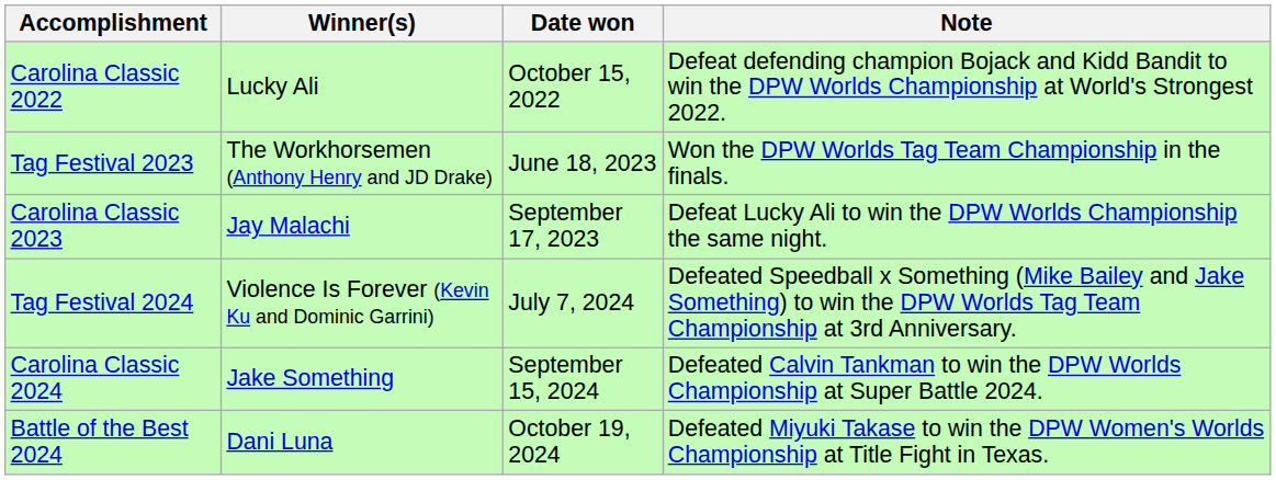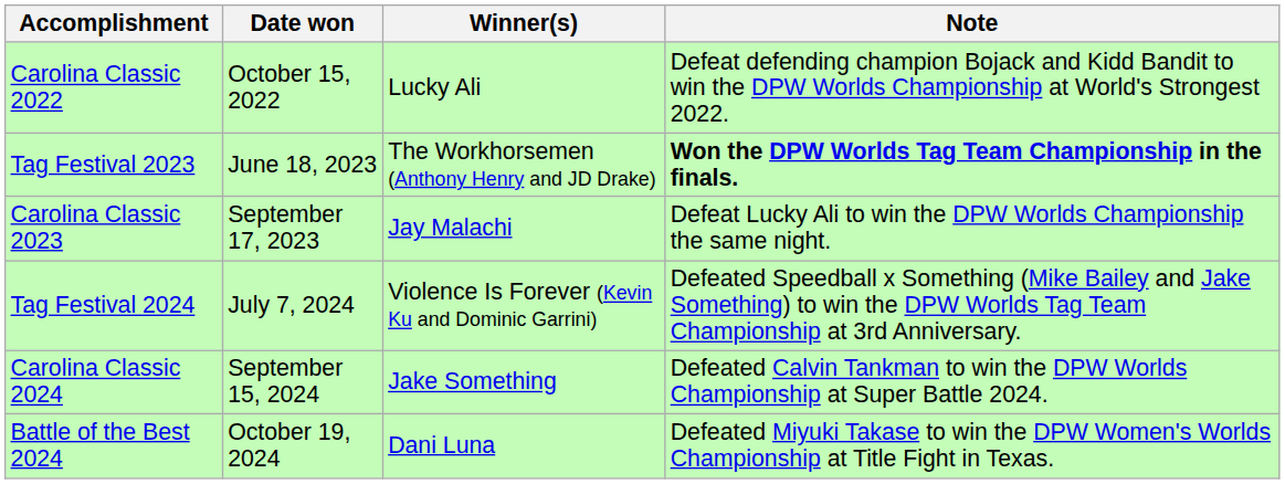columns swapped: Winner(s) <-> Date won
Tag Festival 2023 | Note: normal -> bold
